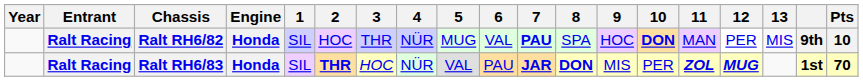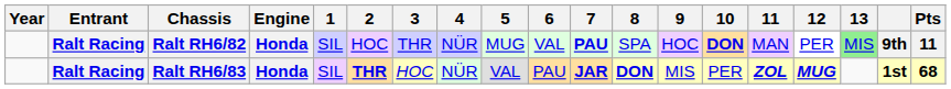Ralt RH6/82 | 13: no background -> lightgreen background
Ralt RH6/82 | Pts: 10 -> 11
Ralt RH6/83 | Pts: 70 -> 68
